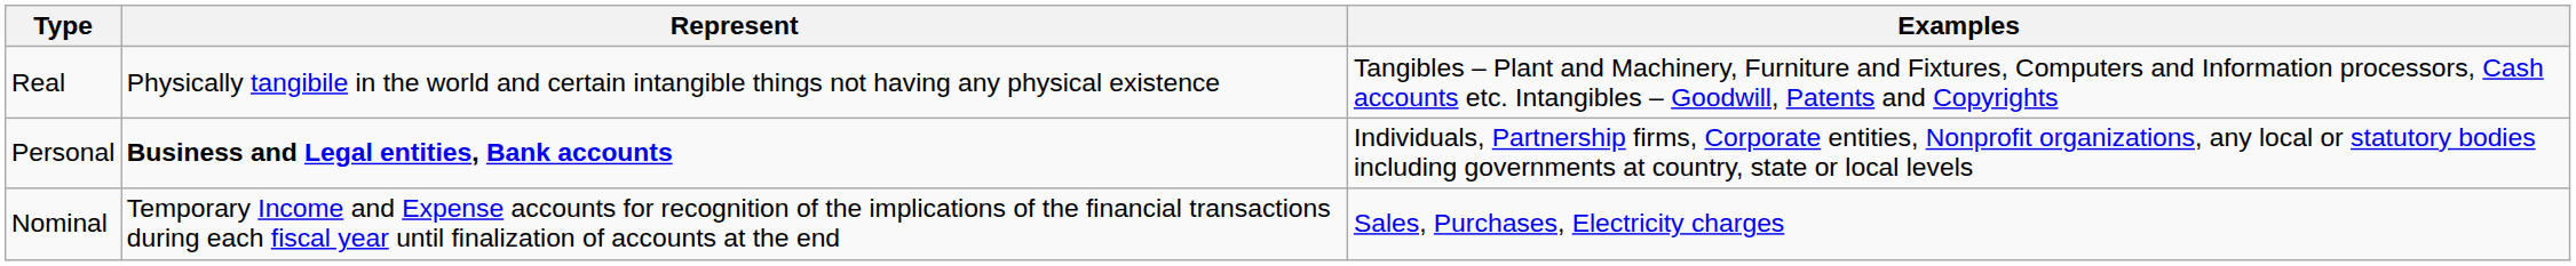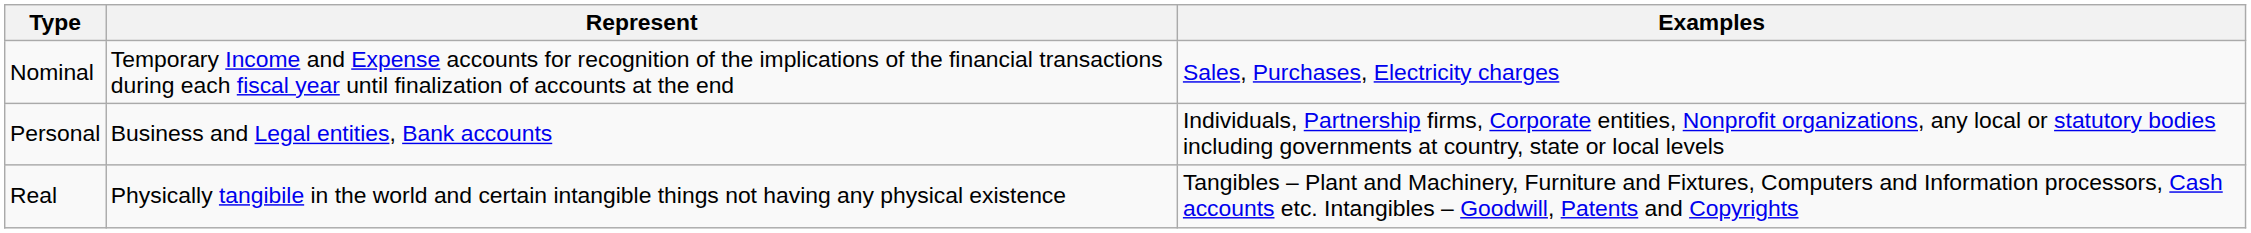rows swapped: Real <-> Nominal
Personal | Represent: bold -> normal
